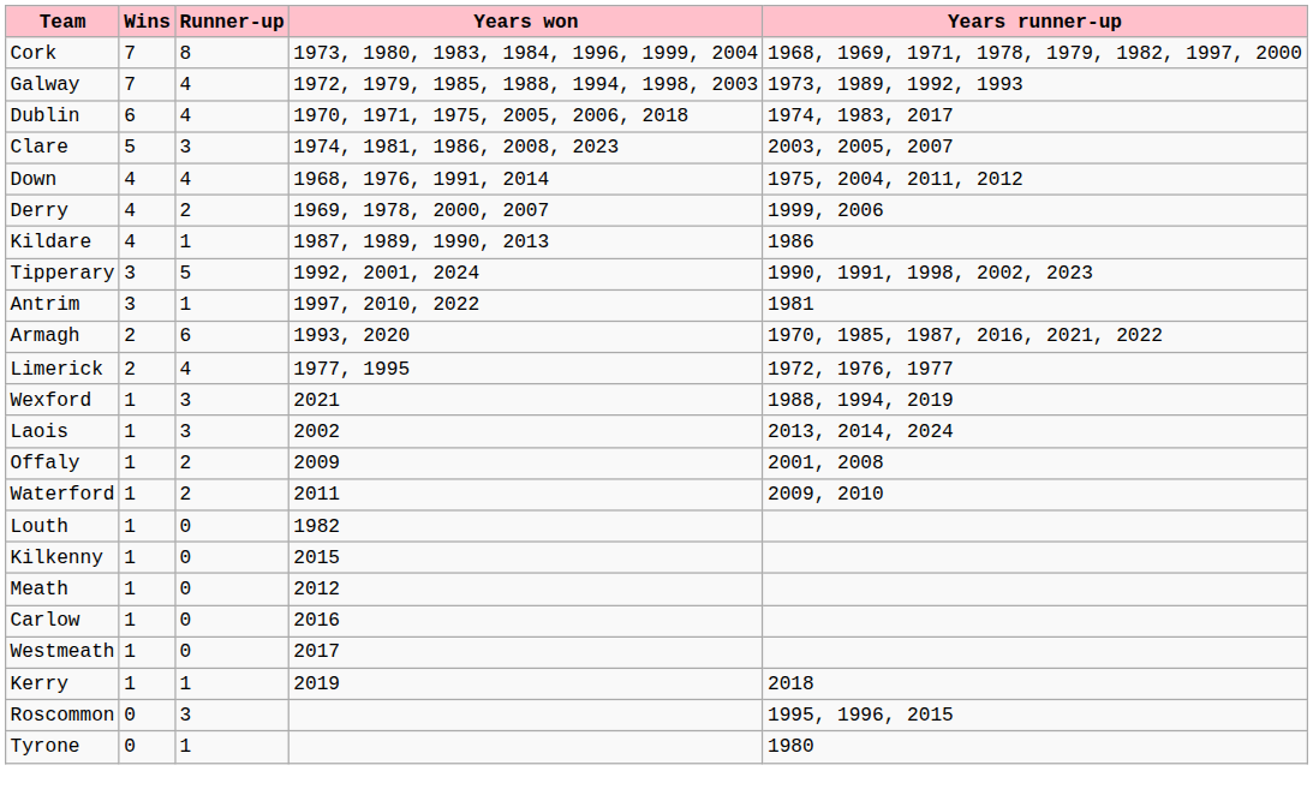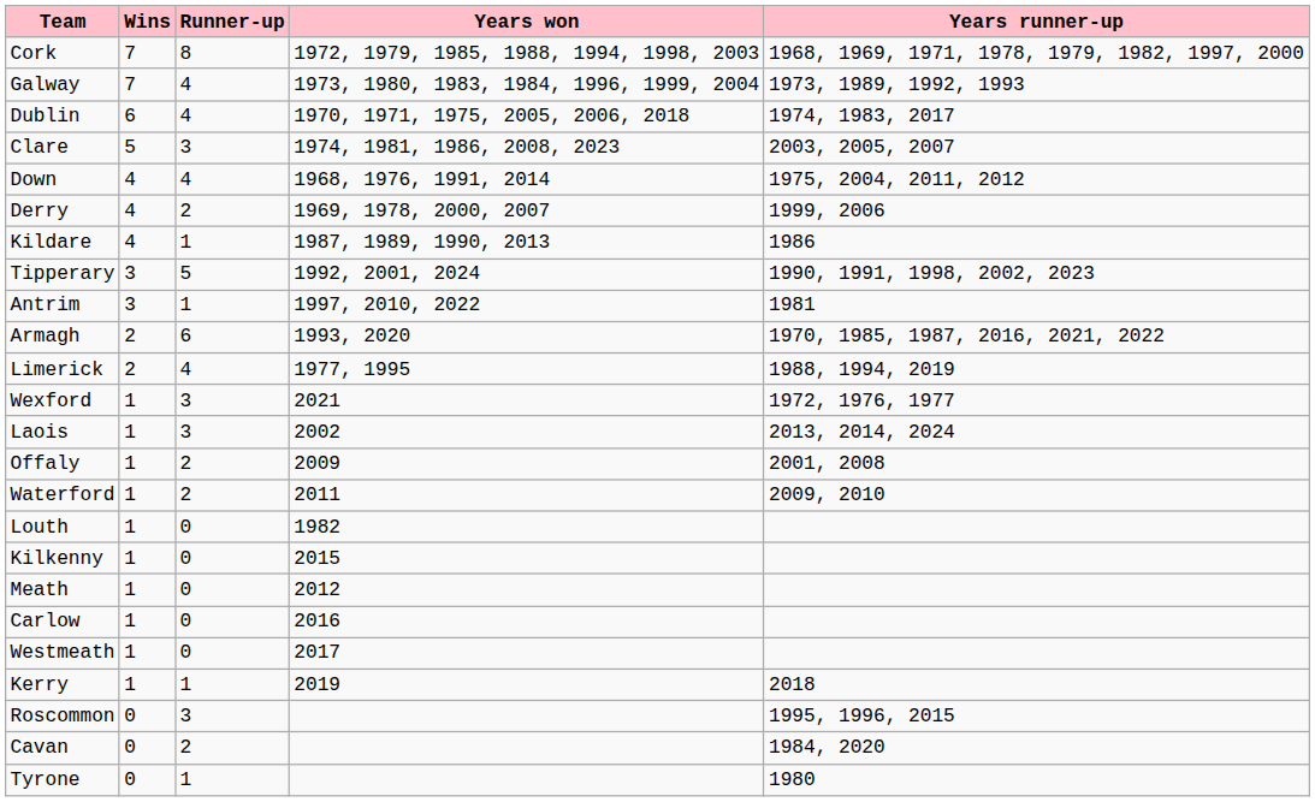Cork | Years won: 1973, 1980, 1983, 1984, 1996, 1999, 2004 -> 1972, 1979, 1985, 1988, 1994, 1998, 2003
Galway | Years won: 1972, 1979, 1985, 1988, 1994, 1998, 2003 -> 1973, 1980, 1983, 1984, 1996, 1999, 2004
Limerick | Years runner-up: 1972, 1976, 1977 -> 1988, 1994, 2019
Wexford | Years runner-up: 1988, 1994, 2019 -> 1972, 1976, 1977
+ row: Cavan | 0 | 2 | 1984, 2020
